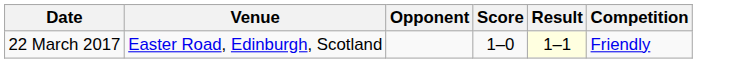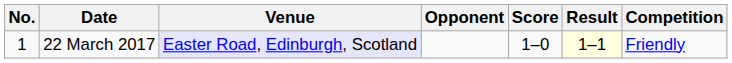+ column: No. | 1
22 March 2017 | Venue: no background -> lavender background
